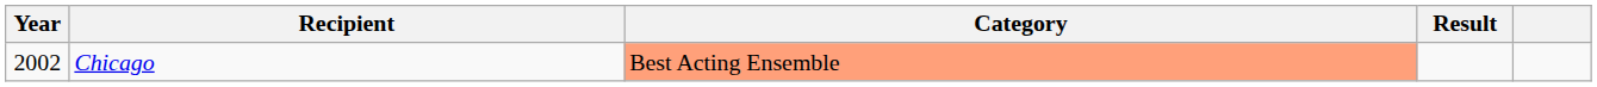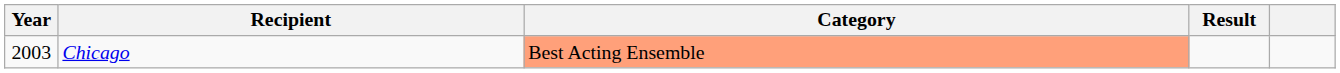Chicago | Year: 2002 -> 2003
